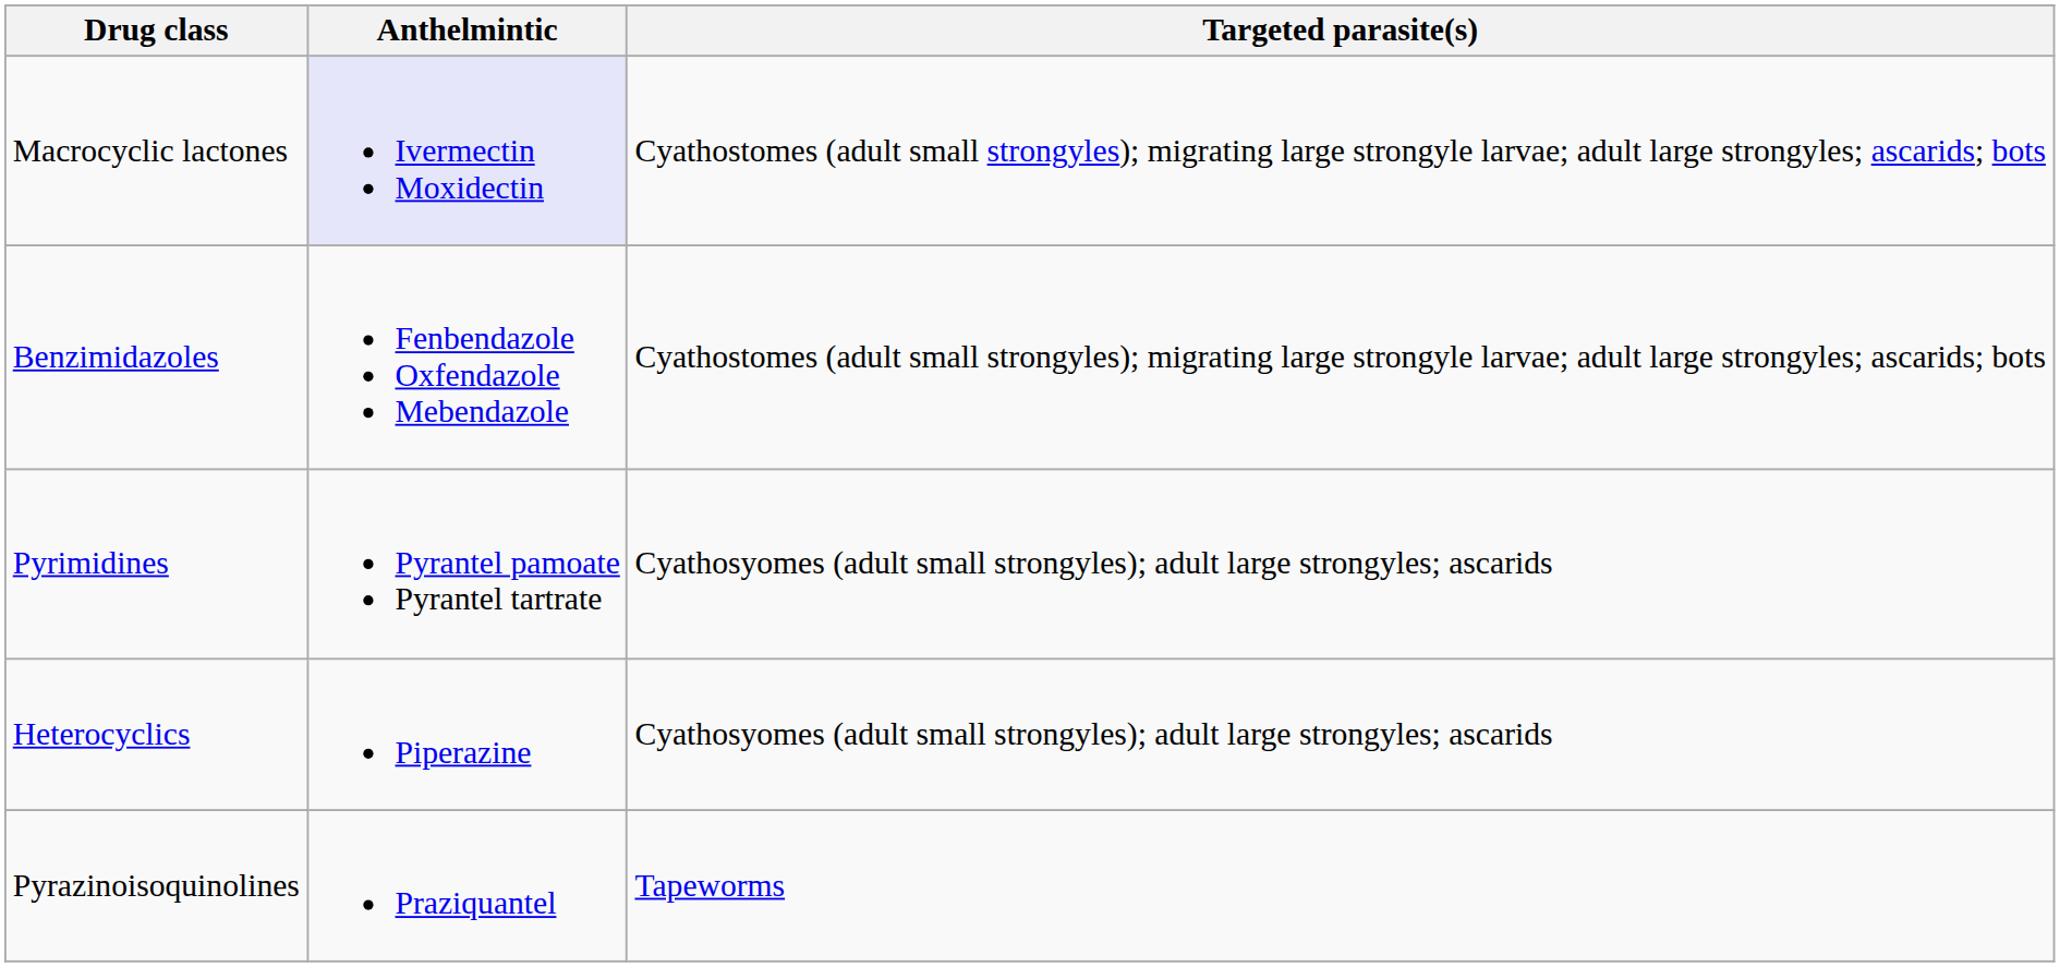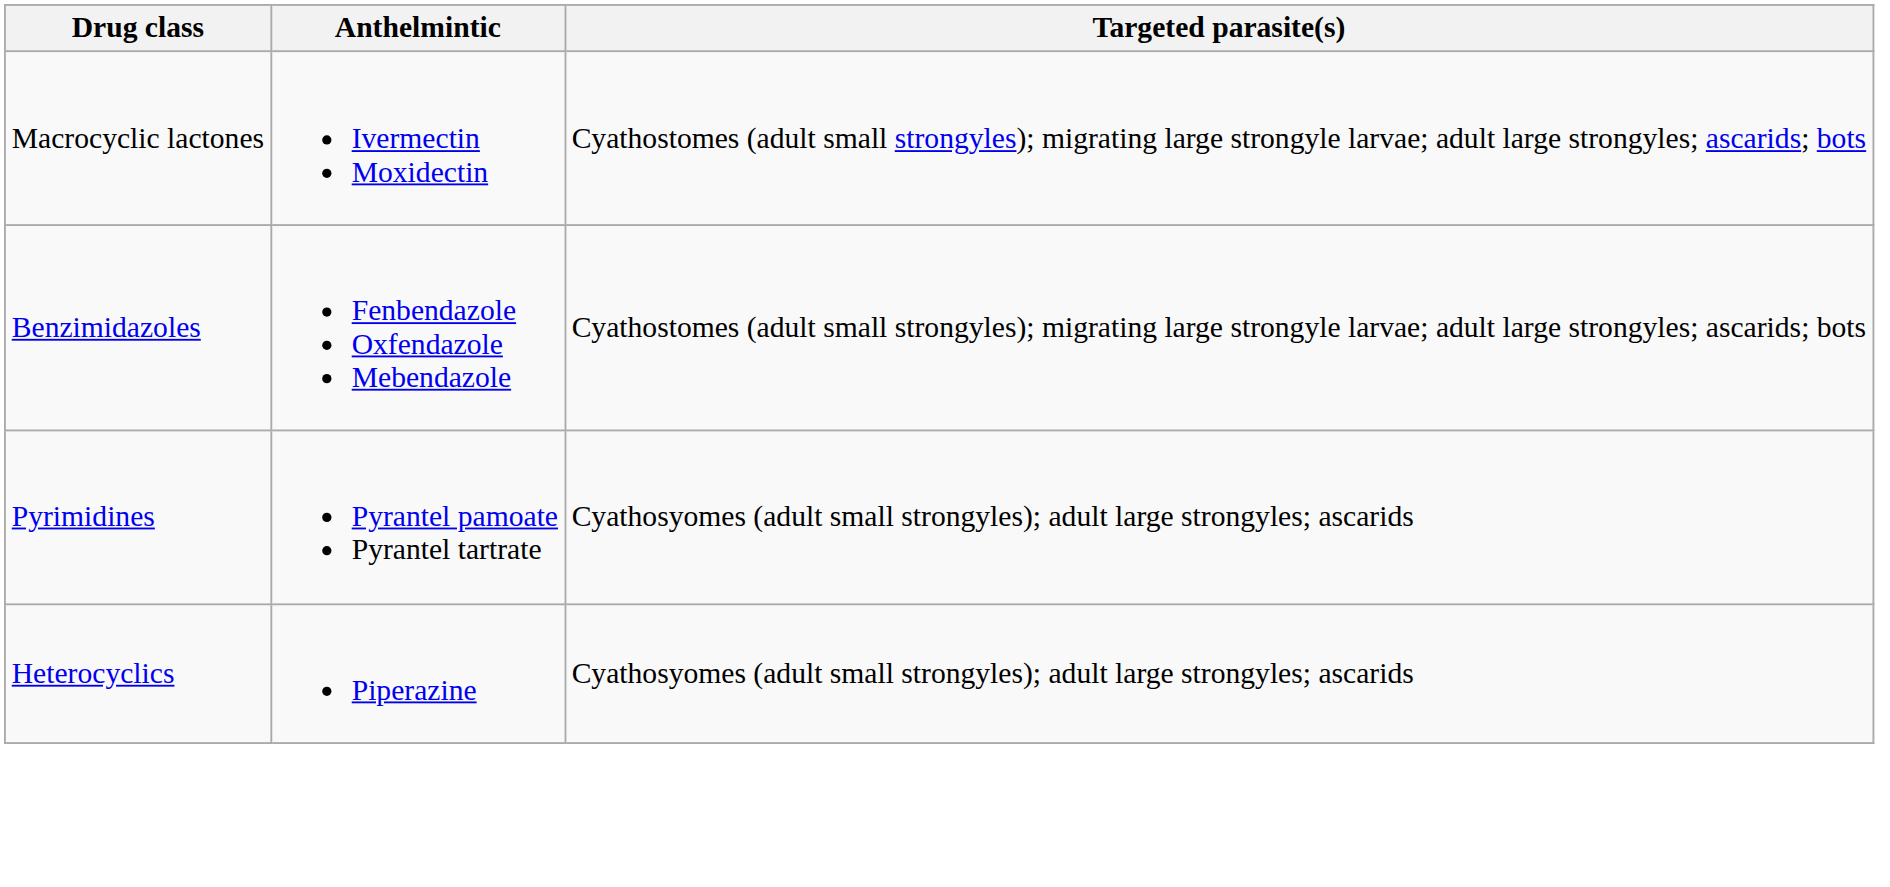Macrocyclic lactones | Anthelmintic: lavender background -> no background
- row: Pyrazinoisoquinolines | Praziquantel | Tapeworms
